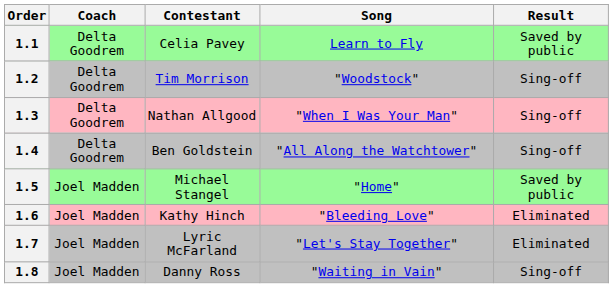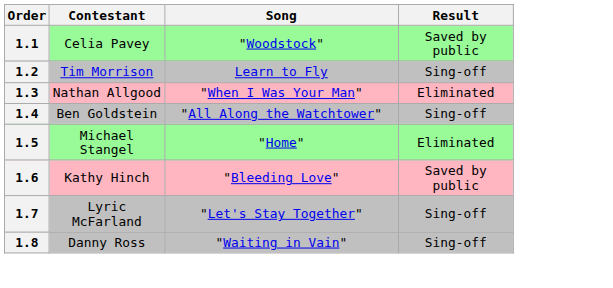- column: Coach | Delta Goodrem | Delta Goodrem | Delta Goodrem | Delta Goodrem | Joel Madden | Joel Madden | Joel Madden | Joel Madden
1.1 | Song: Learn to Fly -> "Woodstock"
1.2 | Song: "Woodstock" -> Learn to Fly
1.3 | Result: Sing-off -> Eliminated
1.5 | Result: Saved by public -> Eliminated
1.6 | Result: Eliminated -> Saved by public
1.7 | Result: Eliminated -> Sing-off
